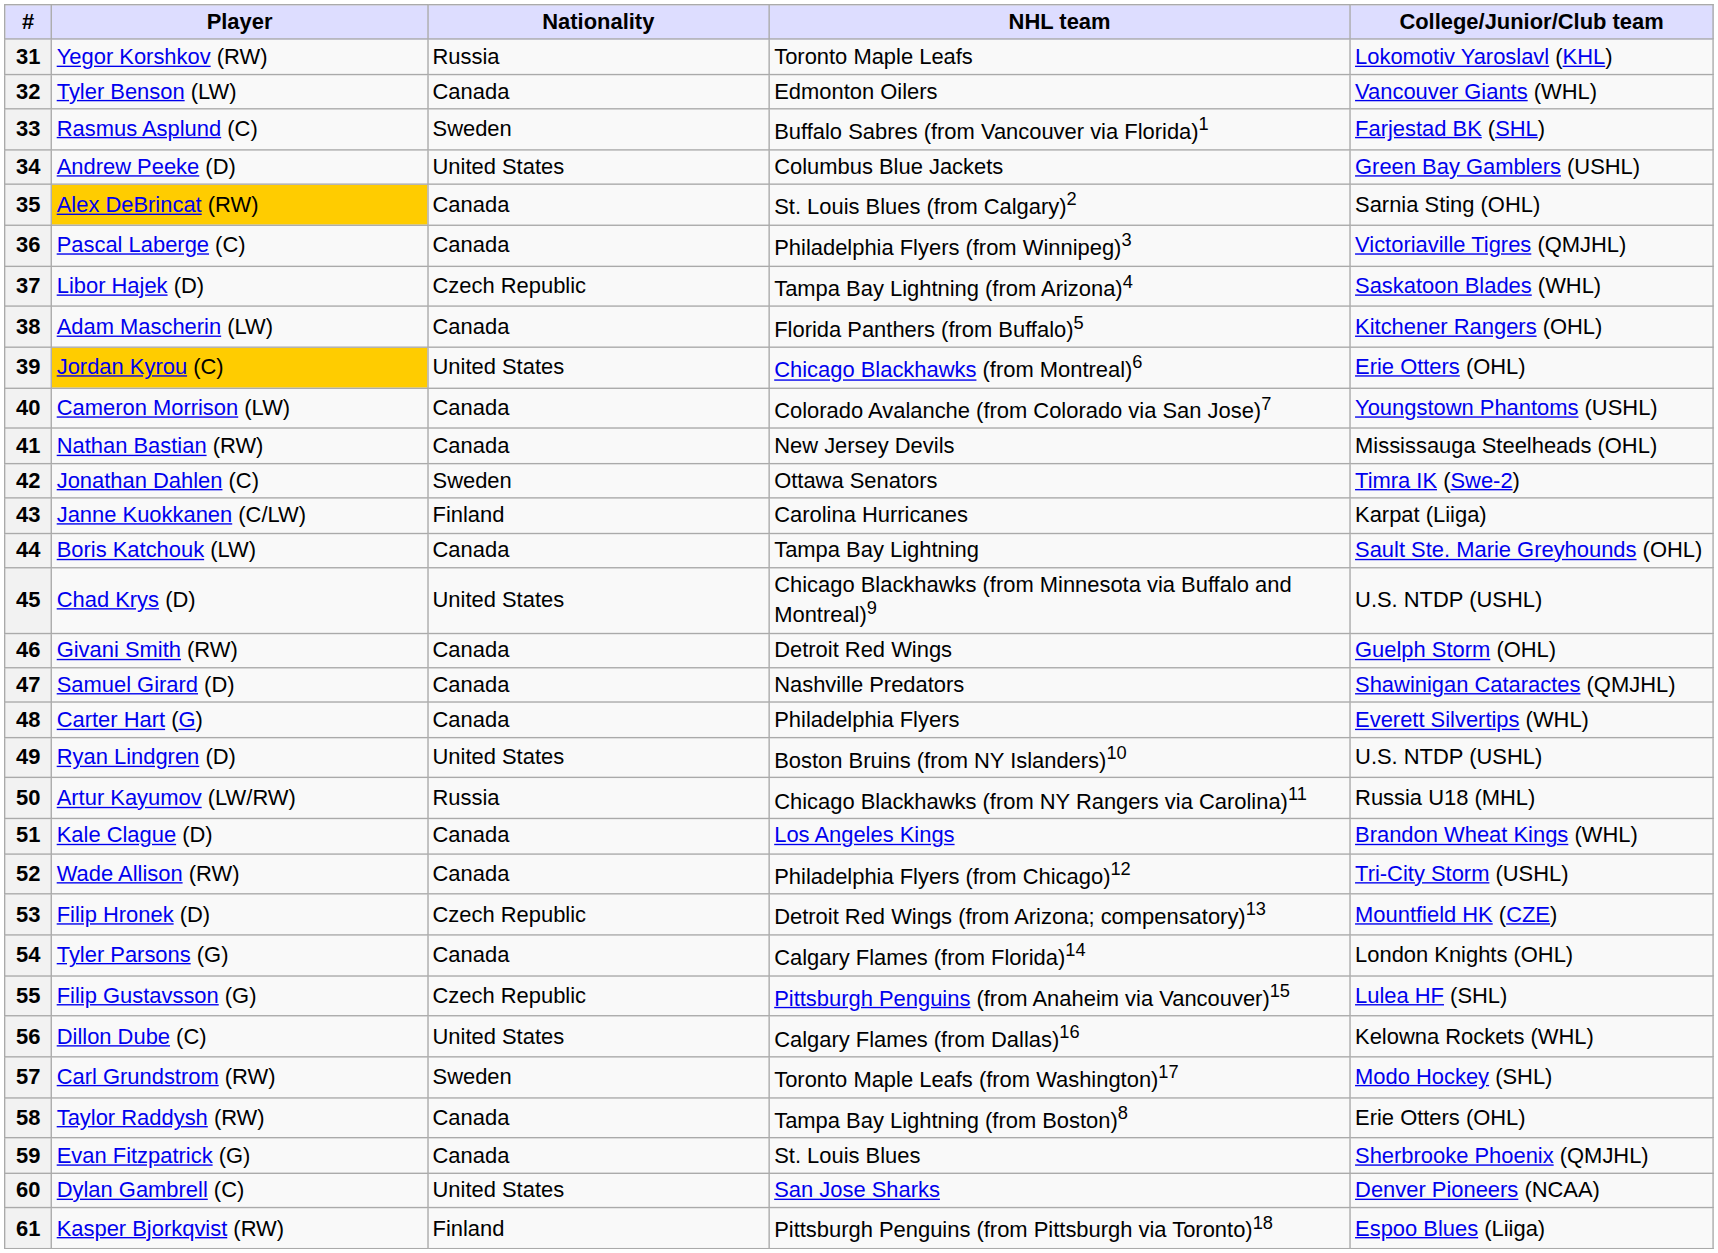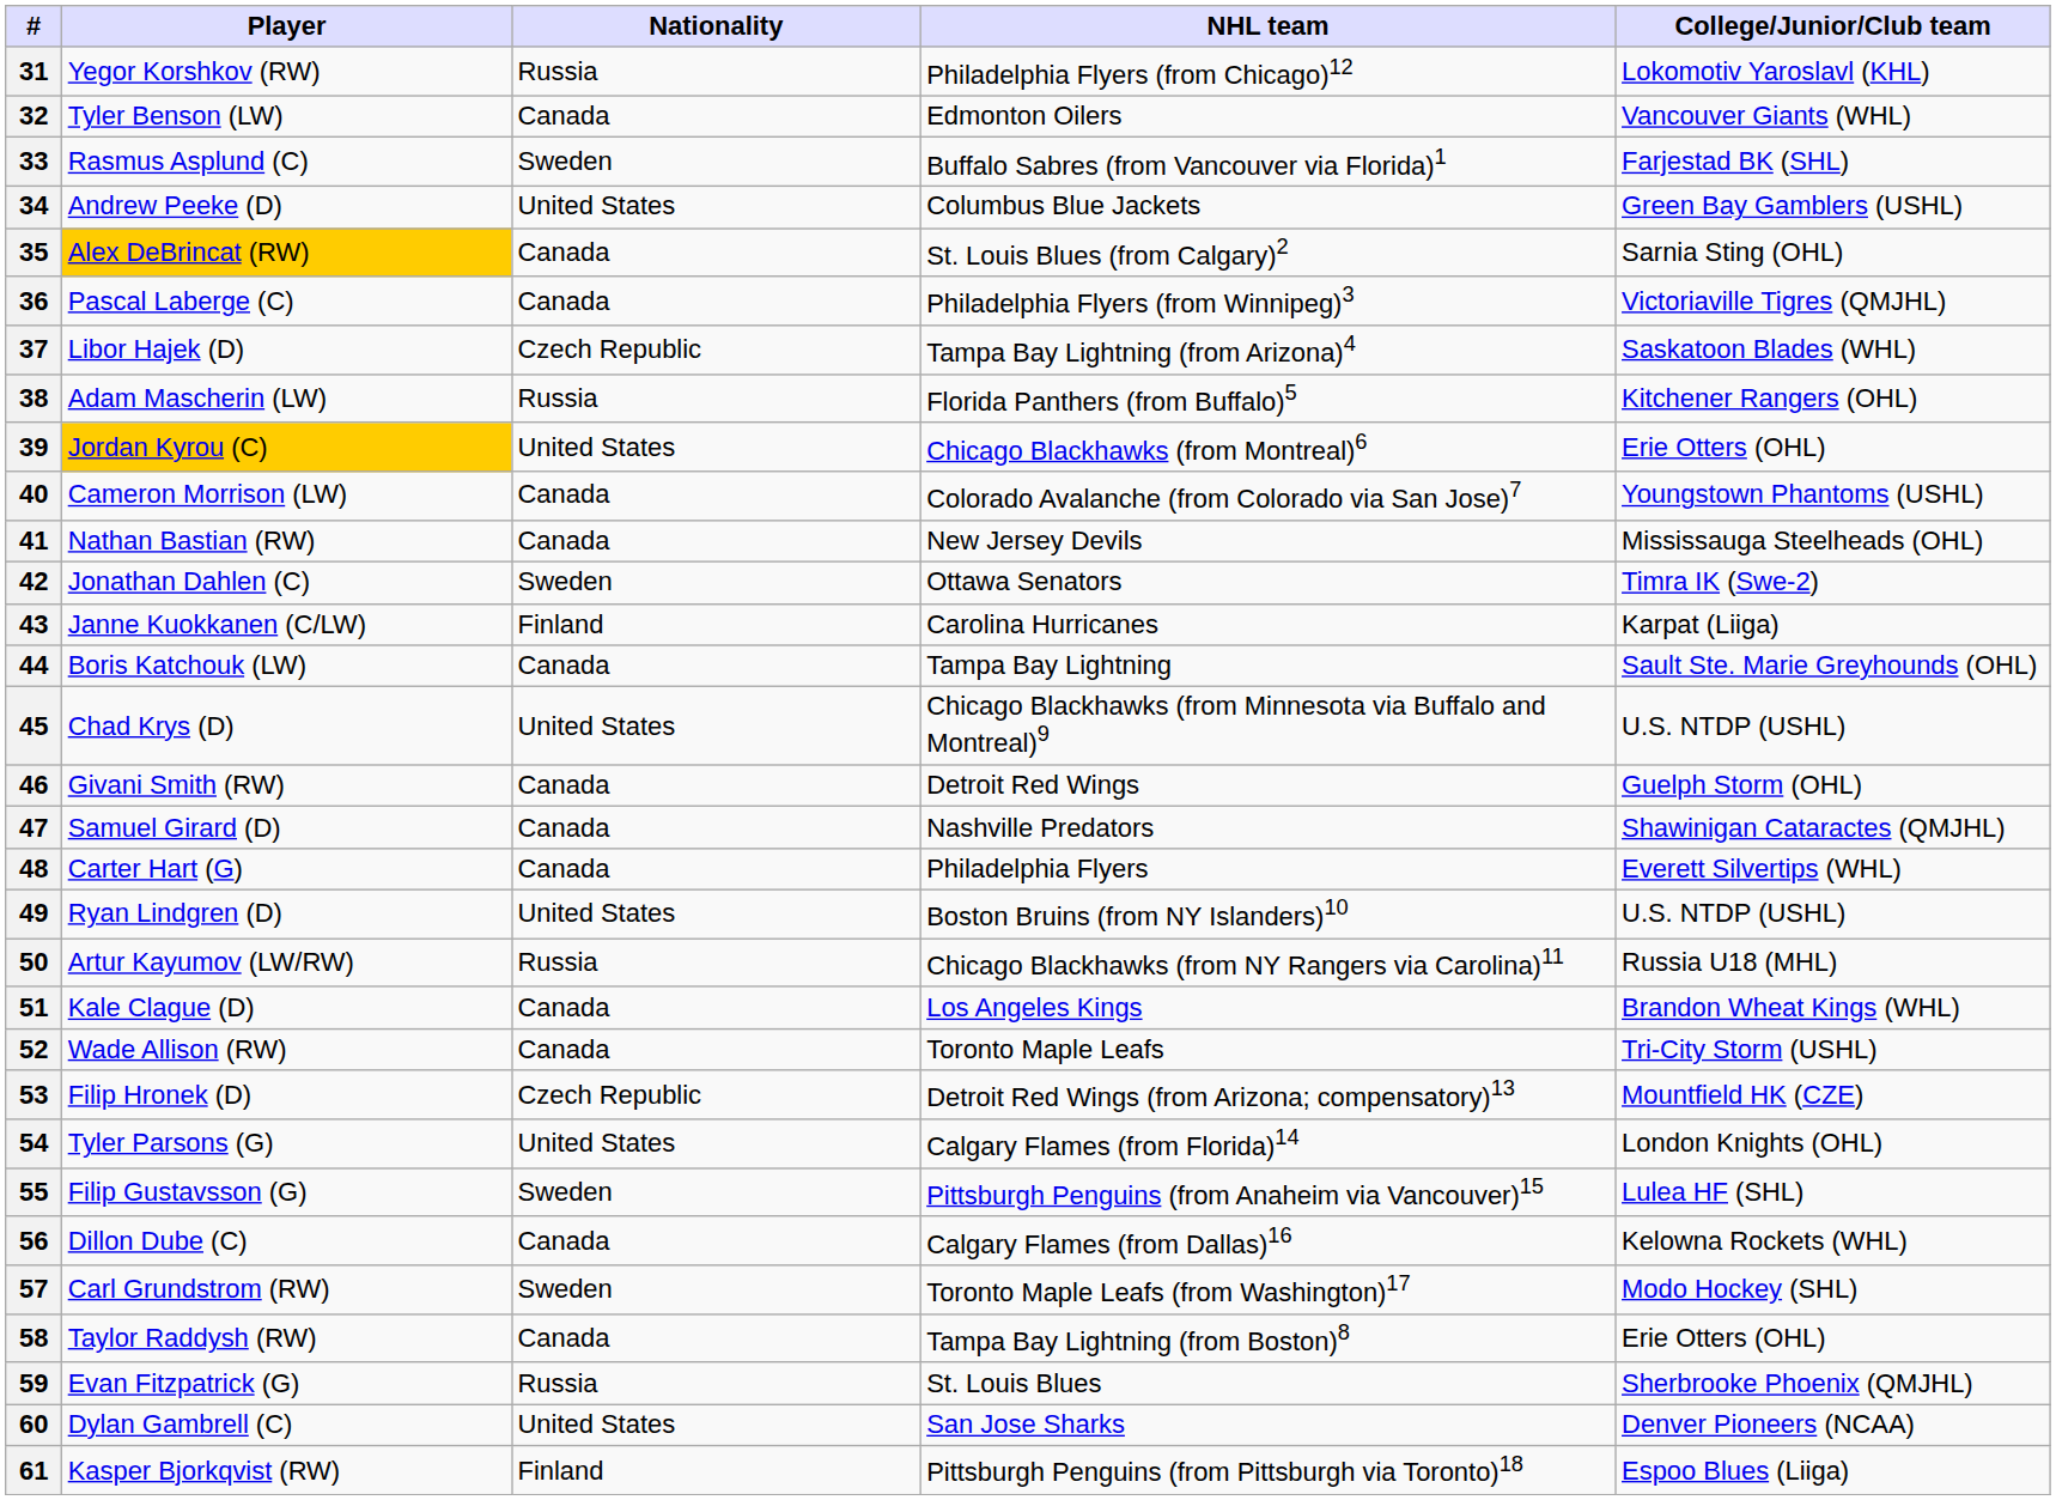31 | NHL team: Toronto Maple Leafs -> Philadelphia Flyers (from Chicago)12
38 | Nationality: Canada -> Russia
52 | NHL team: Philadelphia Flyers (from Chicago)12 -> Toronto Maple Leafs
54 | Nationality: Canada -> United States
55 | Nationality: Czech Republic -> Sweden
56 | Nationality: United States -> Canada
59 | Nationality: Canada -> Russia
